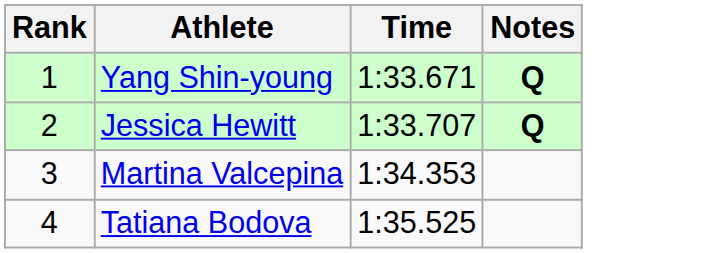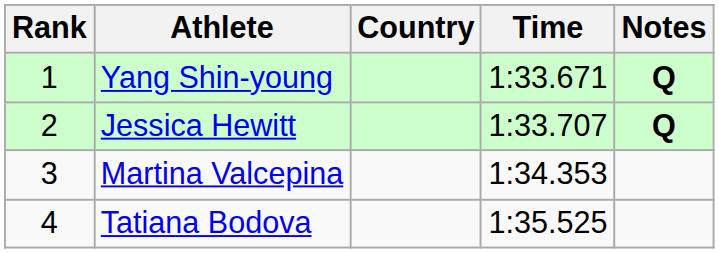+ column: Country
